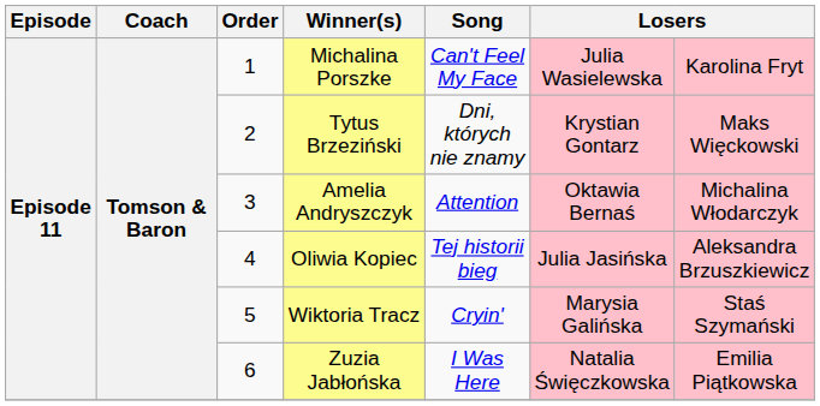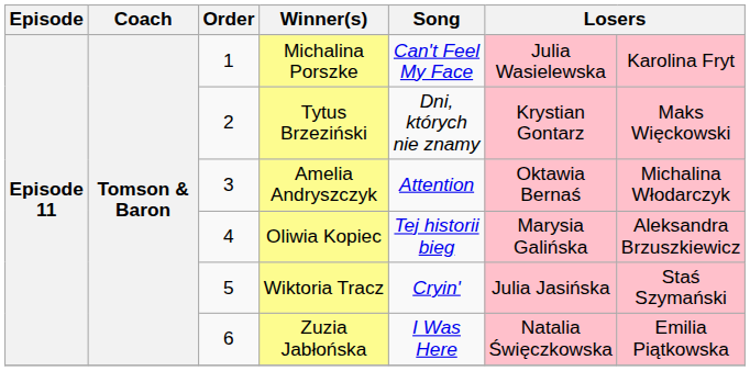Oliwia Kopiec | column 6: Julia Jasińska -> Marysia Galińska
Wiktoria Tracz | column 6: Marysia Galińska -> Julia Jasińska
